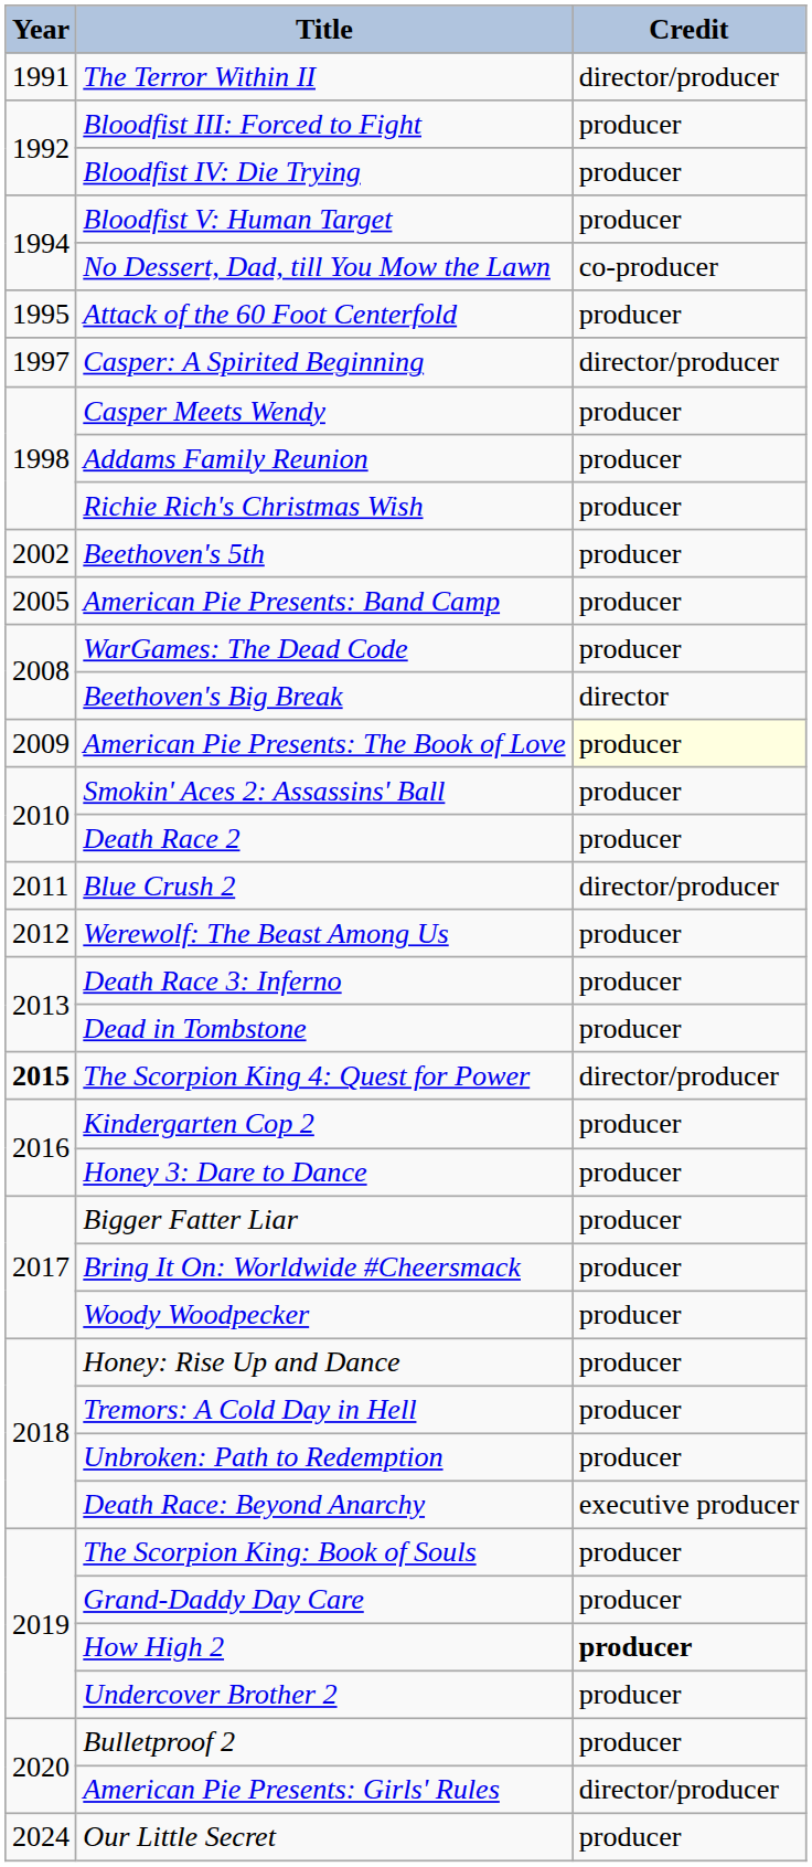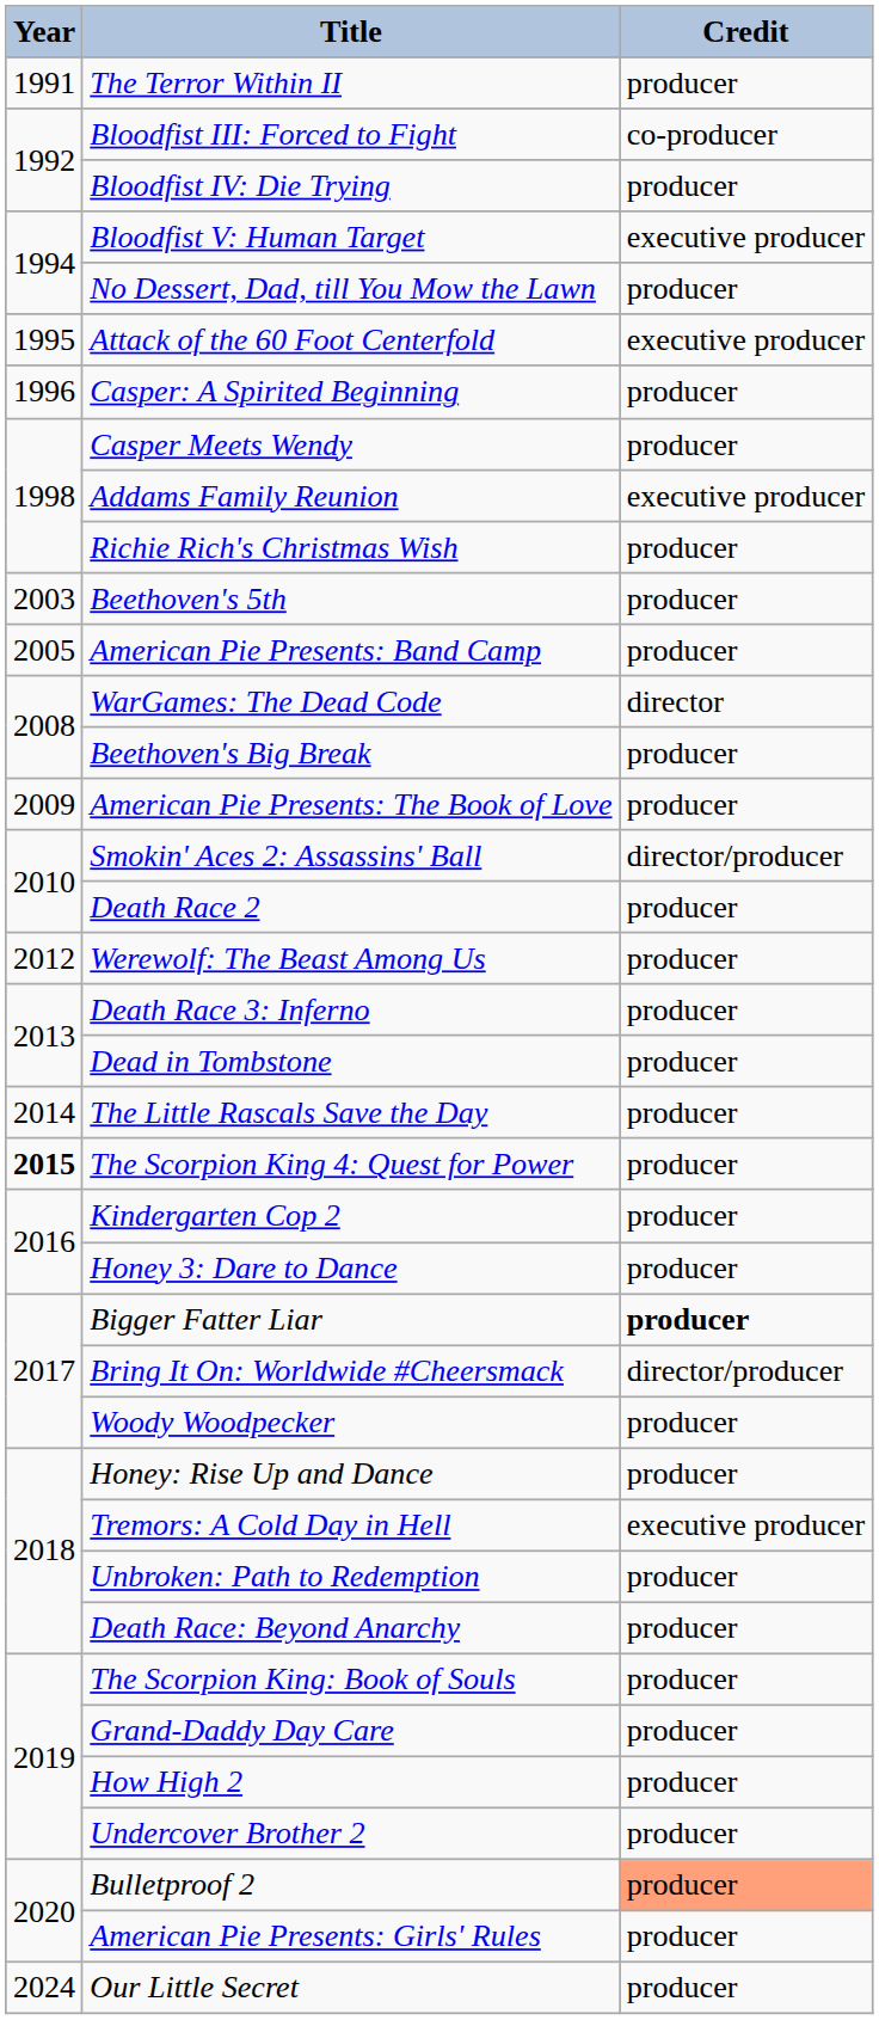The Terror Within II | Credit: director/producer -> producer
Bloodfist III: Forced to Fight | Credit: producer -> co-producer
Bloodfist V: Human Target | Credit: producer -> executive producer
No Dessert, Dad, till You Mow the Lawn | Credit: co-producer -> producer
Attack of the 60 Foot Centerfold | Credit: producer -> executive producer
Casper: A Spirited Beginning | Year: 1997 -> 1996
Casper: A Spirited Beginning | Credit: director/producer -> producer
Addams Family Reunion | Credit: producer -> executive producer
Beethoven's 5th | Year: 2002 -> 2003
WarGames: The Dead Code | Credit: producer -> director
Beethoven's Big Break | Credit: director -> producer
American Pie Presents: The Book of Love | Credit: lightyellow background -> no background
Smokin' Aces 2: Assassins' Ball | Credit: producer -> director/producer
- row: 2011 | Blue Crush 2 | director/producer
+ row: 2014 | The Little Rascals Save the Day | producer
The Scorpion King 4: Quest for Power | Credit: director/producer -> producer
Bigger Fatter Liar | Credit: normal -> bold
Bring It On: Worldwide #Cheersmack | Credit: producer -> director/producer
Tremors: A Cold Day in Hell | Credit: producer -> executive producer
Death Race: Beyond Anarchy | Credit: executive producer -> producer
How High 2 | Credit: bold -> normal
Bulletproof 2 | Credit: no background -> lightsalmon background
American Pie Presents: Girls' Rules | Credit: director/producer -> producer
